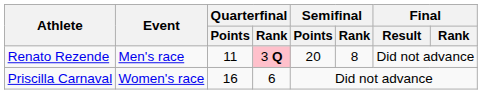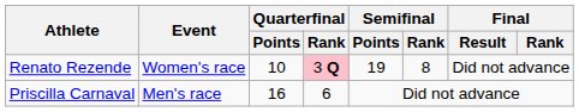Renato Rezende | Event: Men's race -> Women's race
Renato Rezende | Quarterfinal / Points: 11 -> 10
Renato Rezende | Semifinal / Points: 20 -> 19
Priscilla Carnaval | Event: Women's race -> Men's race
